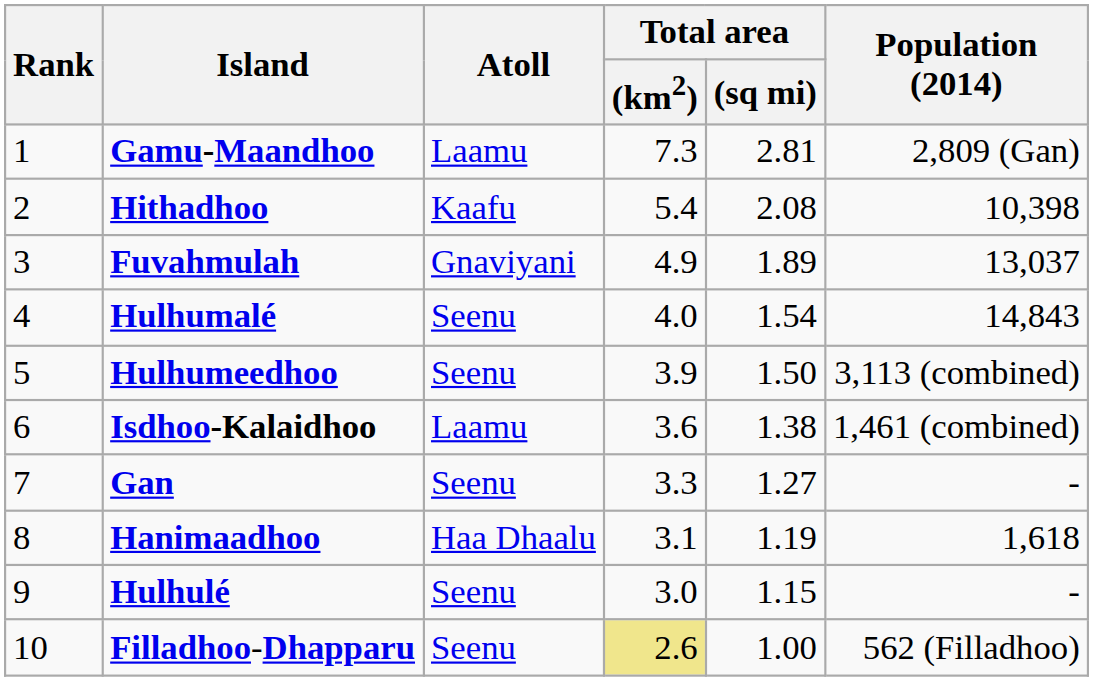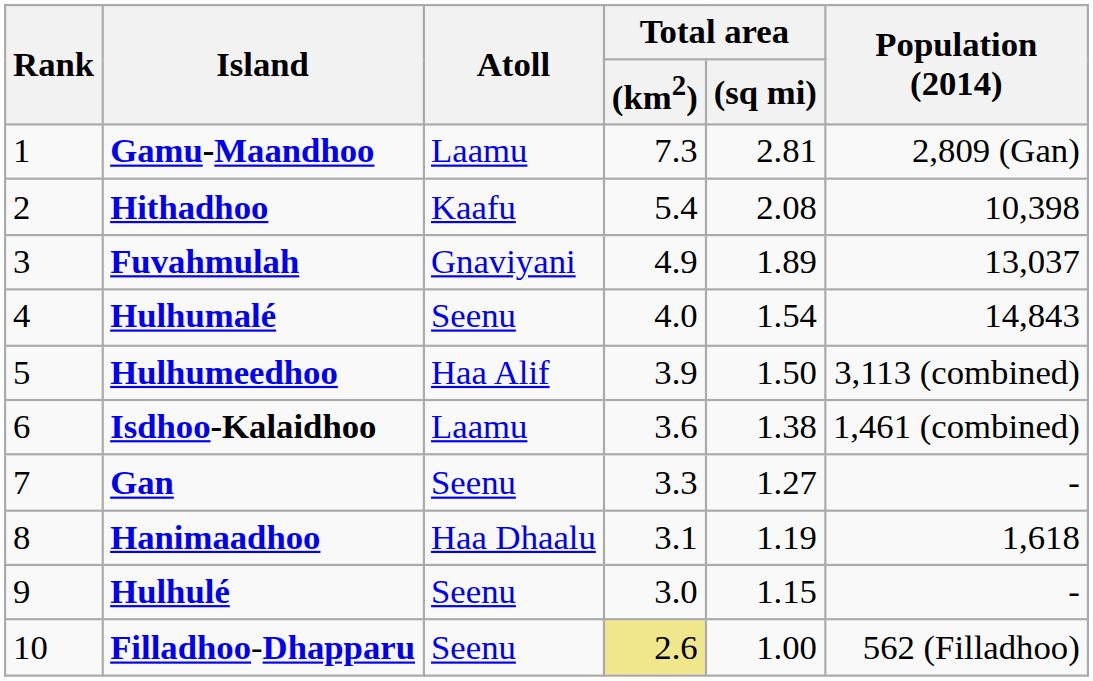Hulhumeedhoo | Atoll: Seenu -> Haa Alif
